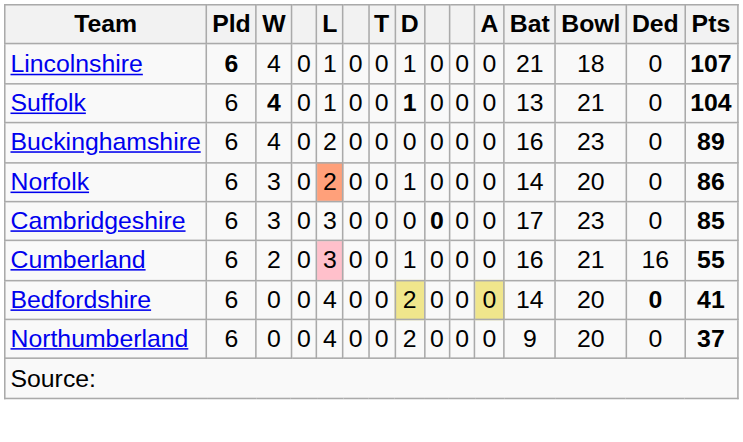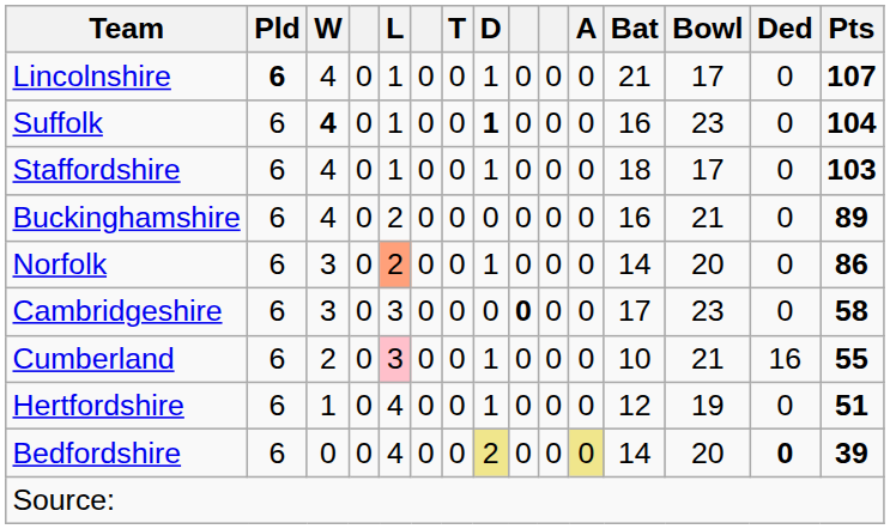Lincolnshire | Bowl: 18 -> 17
Suffolk | Bat: 13 -> 16
Suffolk | Bowl: 21 -> 23
+ row: Staffordshire | 6 | 4 | 0 | 1 | 0 | 0 | 1 | 0 | 0 | 0 | 18 | 17 | 0 | 103
Buckinghamshire | Bowl: 23 -> 21
Cambridgeshire | Pts: 85 -> 58
Cumberland | Bat: 16 -> 10
+ row: Hertfordshire | 6 | 1 | 0 | 4 | 0 | 0 | 1 | 0 | 0 | 0 | 12 | 19 | 0 | 51
Bedfordshire | Pts: 41 -> 39
- row: Northumberland | 6 | 0 | 0 | 4 | 0 | 0 | 2 | 0 | 0 | 0 | 9 | 20 | 0 | 37
